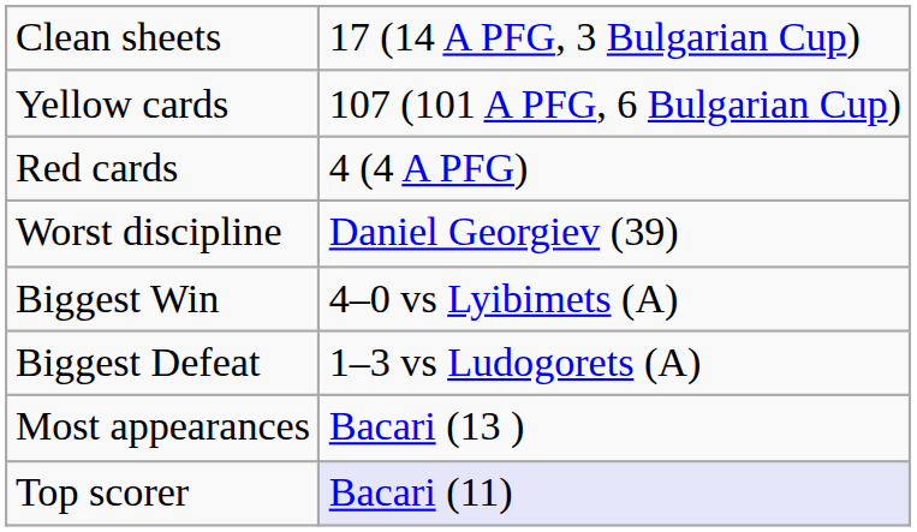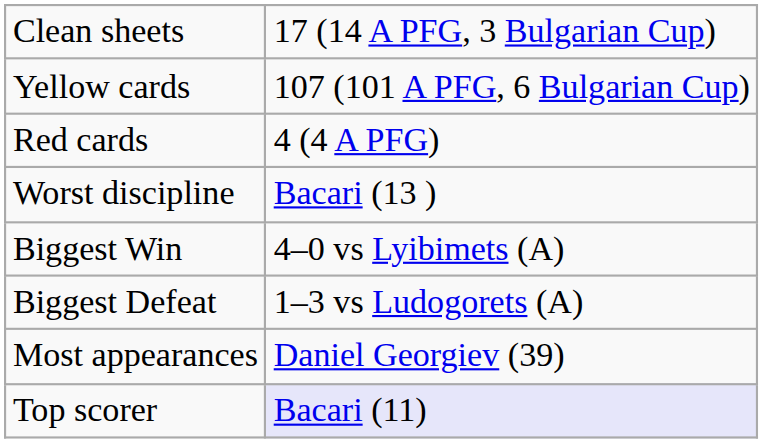Worst discipline | column 2: Daniel Georgiev (39) -> Bacari (13 )
Most appearances | column 2: Bacari (13 ) -> Daniel Georgiev (39)
